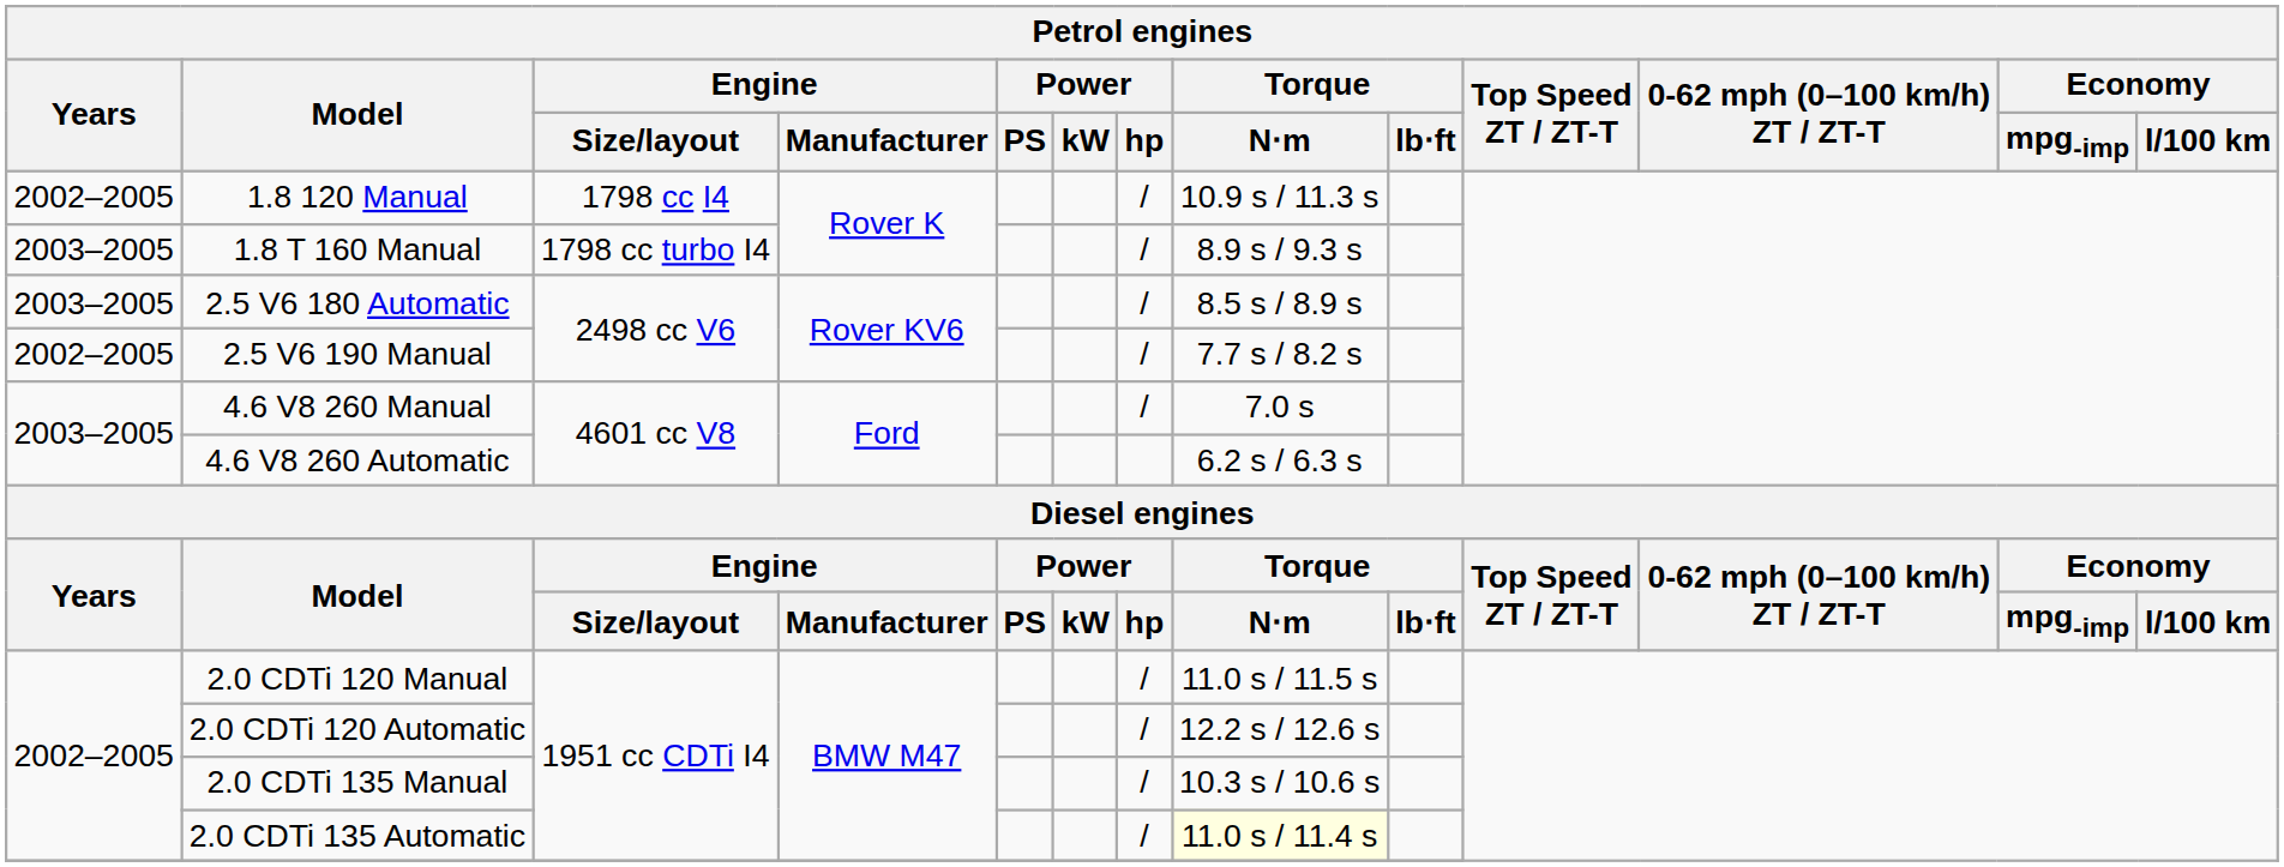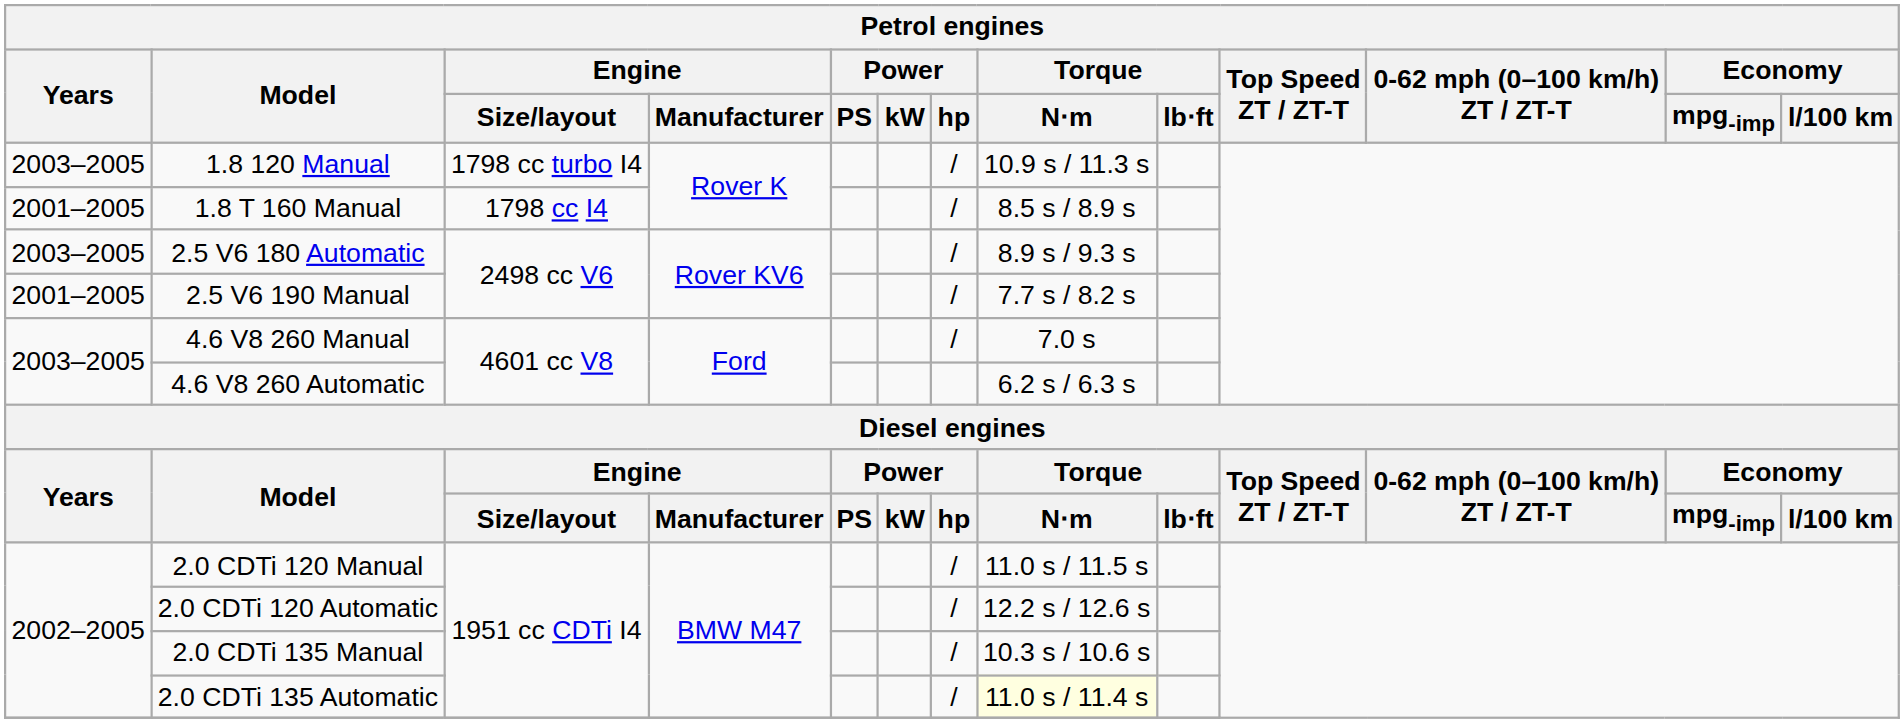1.8 120 Manual | Years: 2002–2005 -> 2003–2005
1.8 120 Manual | Engine / Size/layout: 1798 cc I4 -> 1798 cc turbo I4
1.8 T 160 Manual | Years: 2003–2005 -> 2001–2005
1.8 T 160 Manual | Engine / Size/layout: 1798 cc turbo I4 -> 1798 cc I4
1.8 T 160 Manual | Torque / N⋅m: 8.9 s / 9.3 s -> 8.5 s / 8.9 s
2.5 V6 180 Automatic | Torque / N⋅m: 8.5 s / 8.9 s -> 8.9 s / 9.3 s
2.5 V6 190 Manual | Years: 2002–2005 -> 2001–2005
